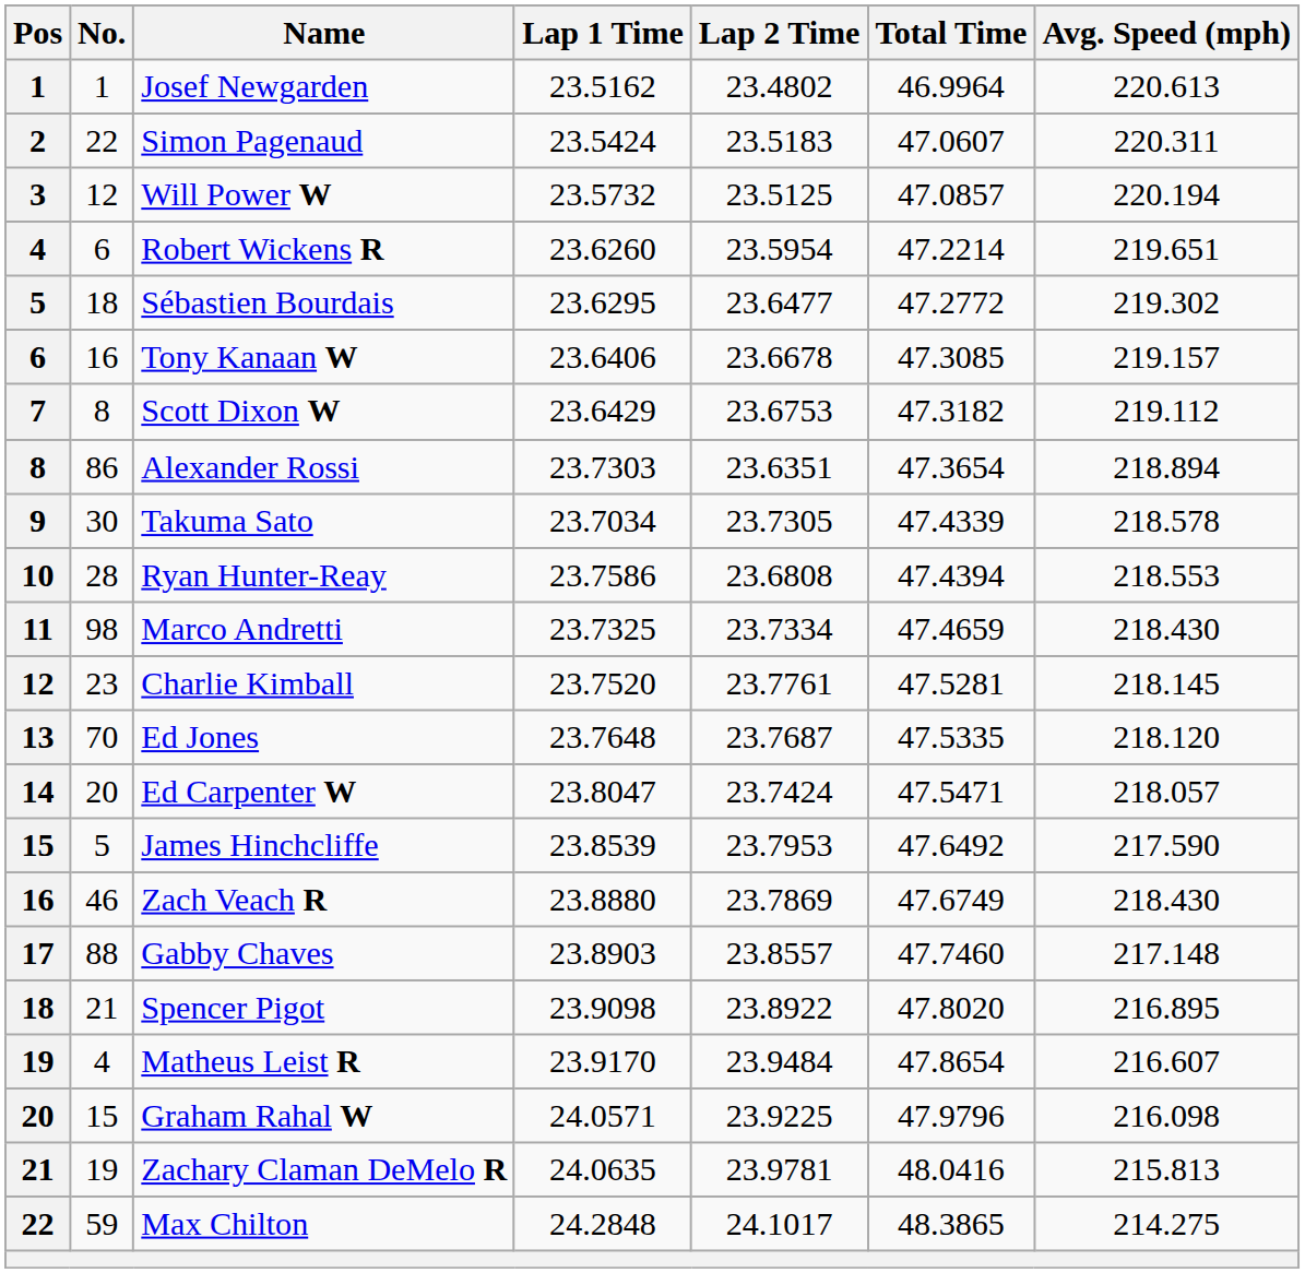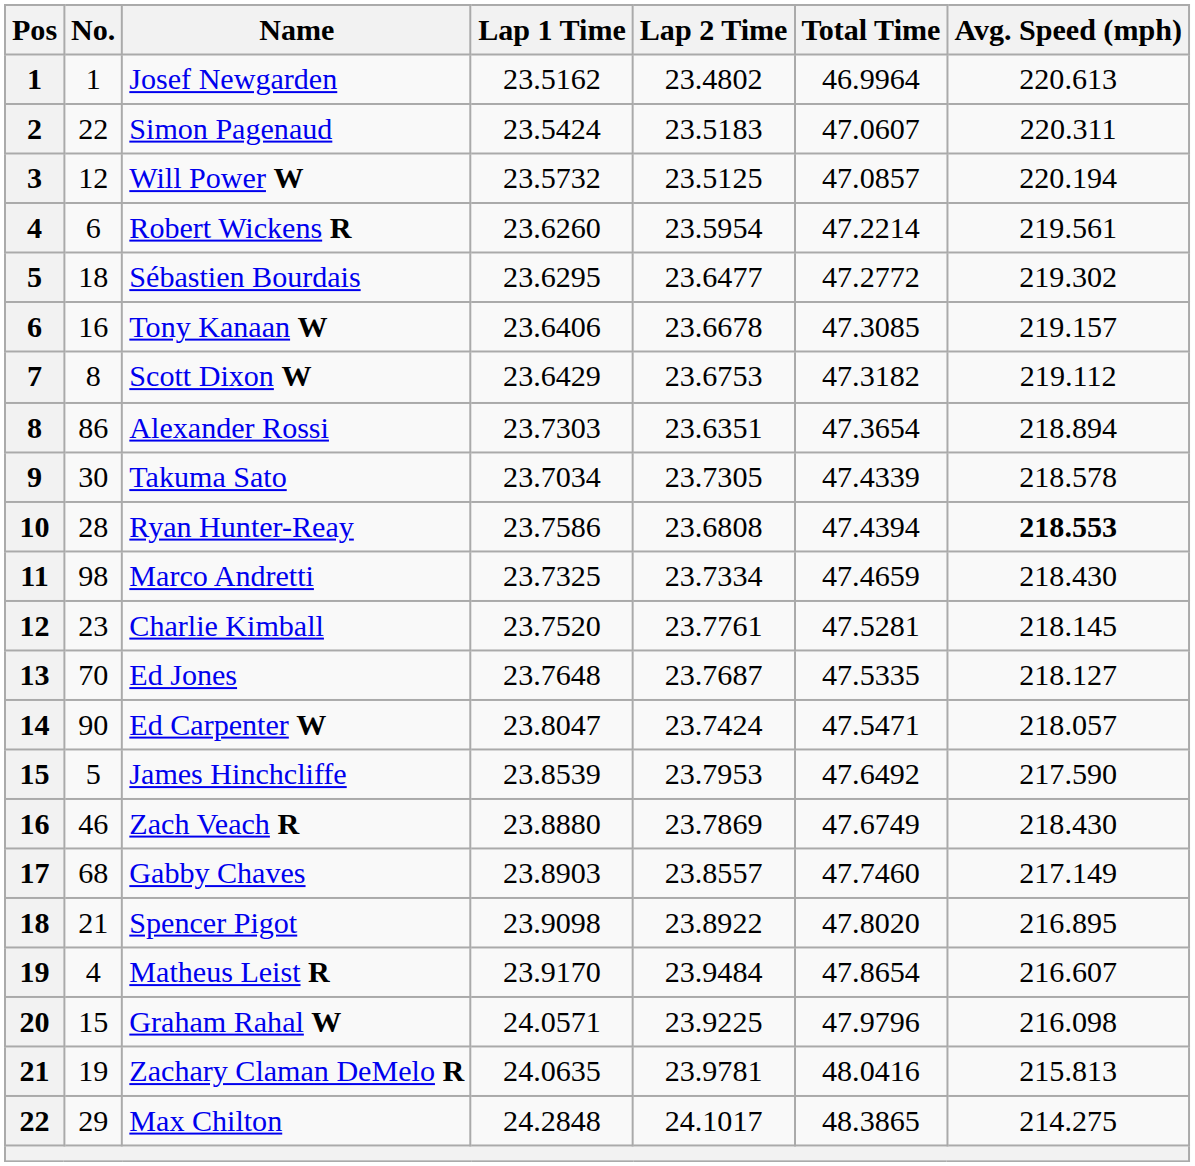Robert Wickens R | Avg. Speed (mph): 219.651 -> 219.561
Ryan Hunter-Reay | Avg. Speed (mph): normal -> bold
Ed Jones | Avg. Speed (mph): 218.120 -> 218.127
Ed Carpenter W | No.: 20 -> 90
Gabby Chaves | No.: 88 -> 68
Gabby Chaves | Avg. Speed (mph): 217.148 -> 217.149
Max Chilton | No.: 59 -> 29
